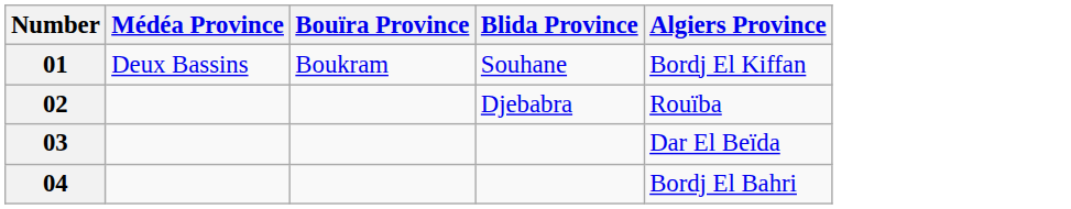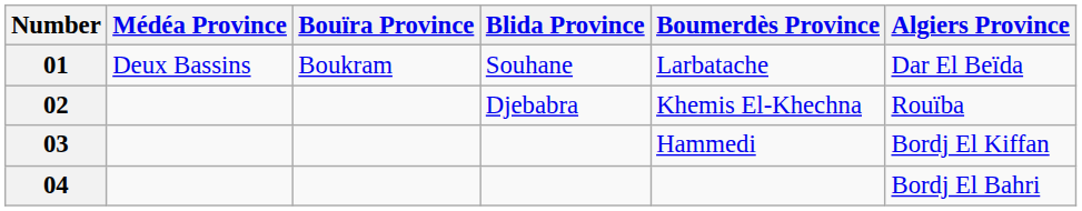+ column: Boumerdès Province | Larbatache | Khemis El-Khechna | Hammedi
01 | Algiers Province: Bordj El Kiffan -> Dar El Beïda
03 | Algiers Province: Dar El Beïda -> Bordj El Kiffan
